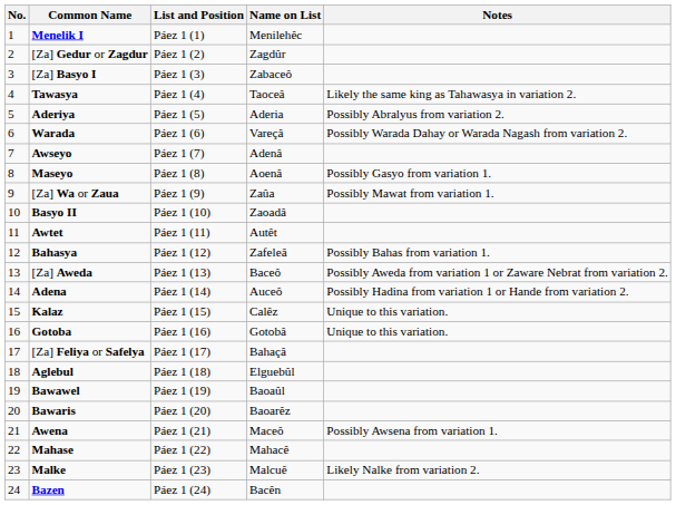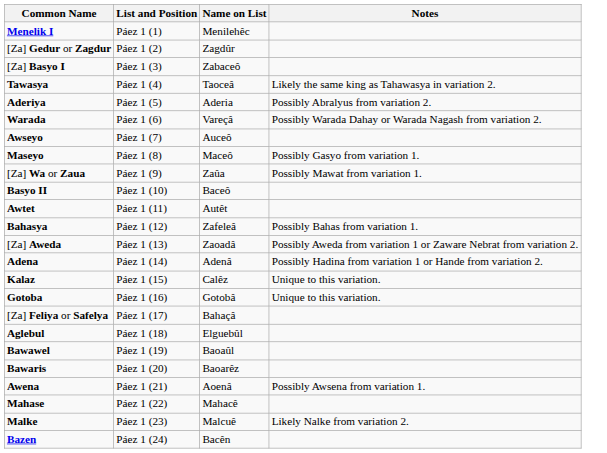- column: No. | 1 | 2 | 3 | 4 | 5 | 6 | 7 | 8 | 9 | 10 | 11 | 12 | 13 | 14 | 15 | 16 | 17 | 18 | 19 | 20 | 21 | 22 | 23 | 24
Awseyo | Name on List: Adenâ -> Auceô
Maseyo | Name on List: Aoenâ -> Maceô
Basyo II | Name on List: Zaoadâ -> Baceô
[Za] Aweda | Name on List: Baceô -> Zaoadâ
Adena | Name on List: Auceô -> Adenâ
Awena | Name on List: Maceô -> Aoenâ
